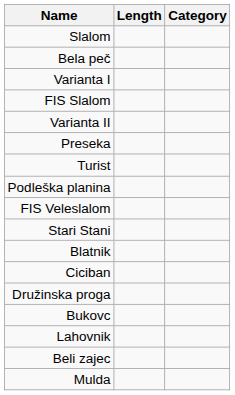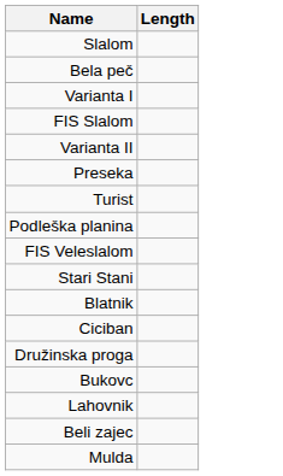- column: Category
